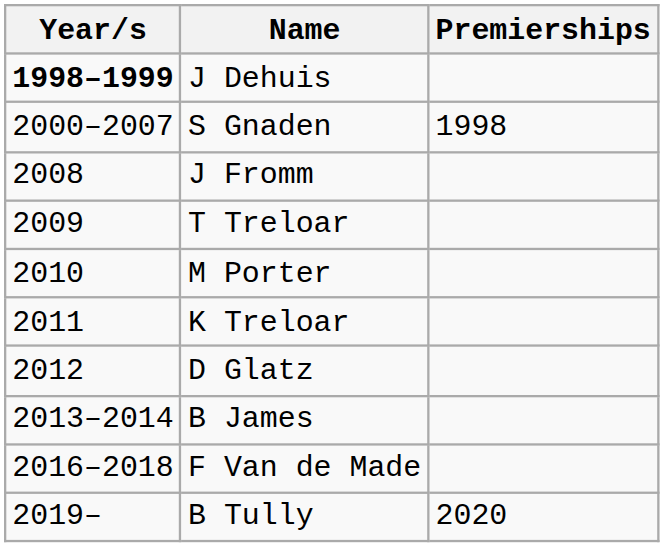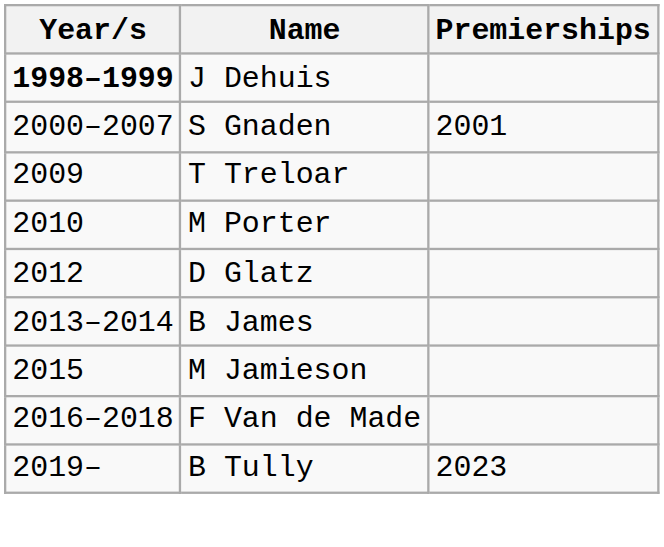S Gnaden | Premierships: 1998 -> 2001
- row: 2008 | J Fromm
- row: 2011 | K Treloar
+ row: 2015 | M Jamieson
B Tully | Premierships: 2020 -> 2023
